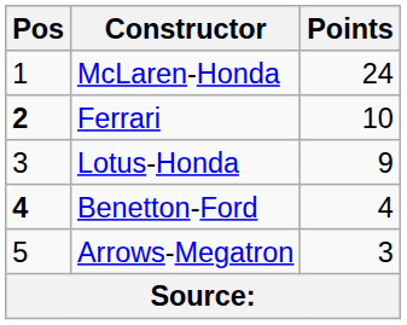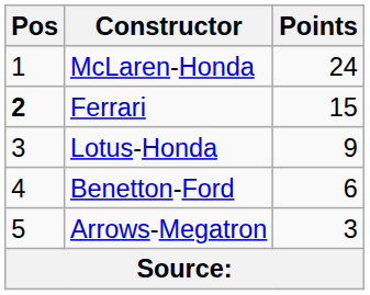Ferrari | Points: 10 -> 15
Benetton-Ford | Pos: bold -> normal
Benetton-Ford | Points: 4 -> 6
